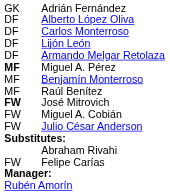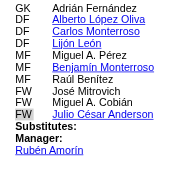- row: DF | Armando Melgar Retolaza
Miguel A. Pérez | column 1: bold -> normal
José Mitrovich | column 1: bold -> normal
Julio César Anderson | column 1: no background -> lightgrey background
- row: Abraham Rivahi
- row: FW | Felipe Carías
